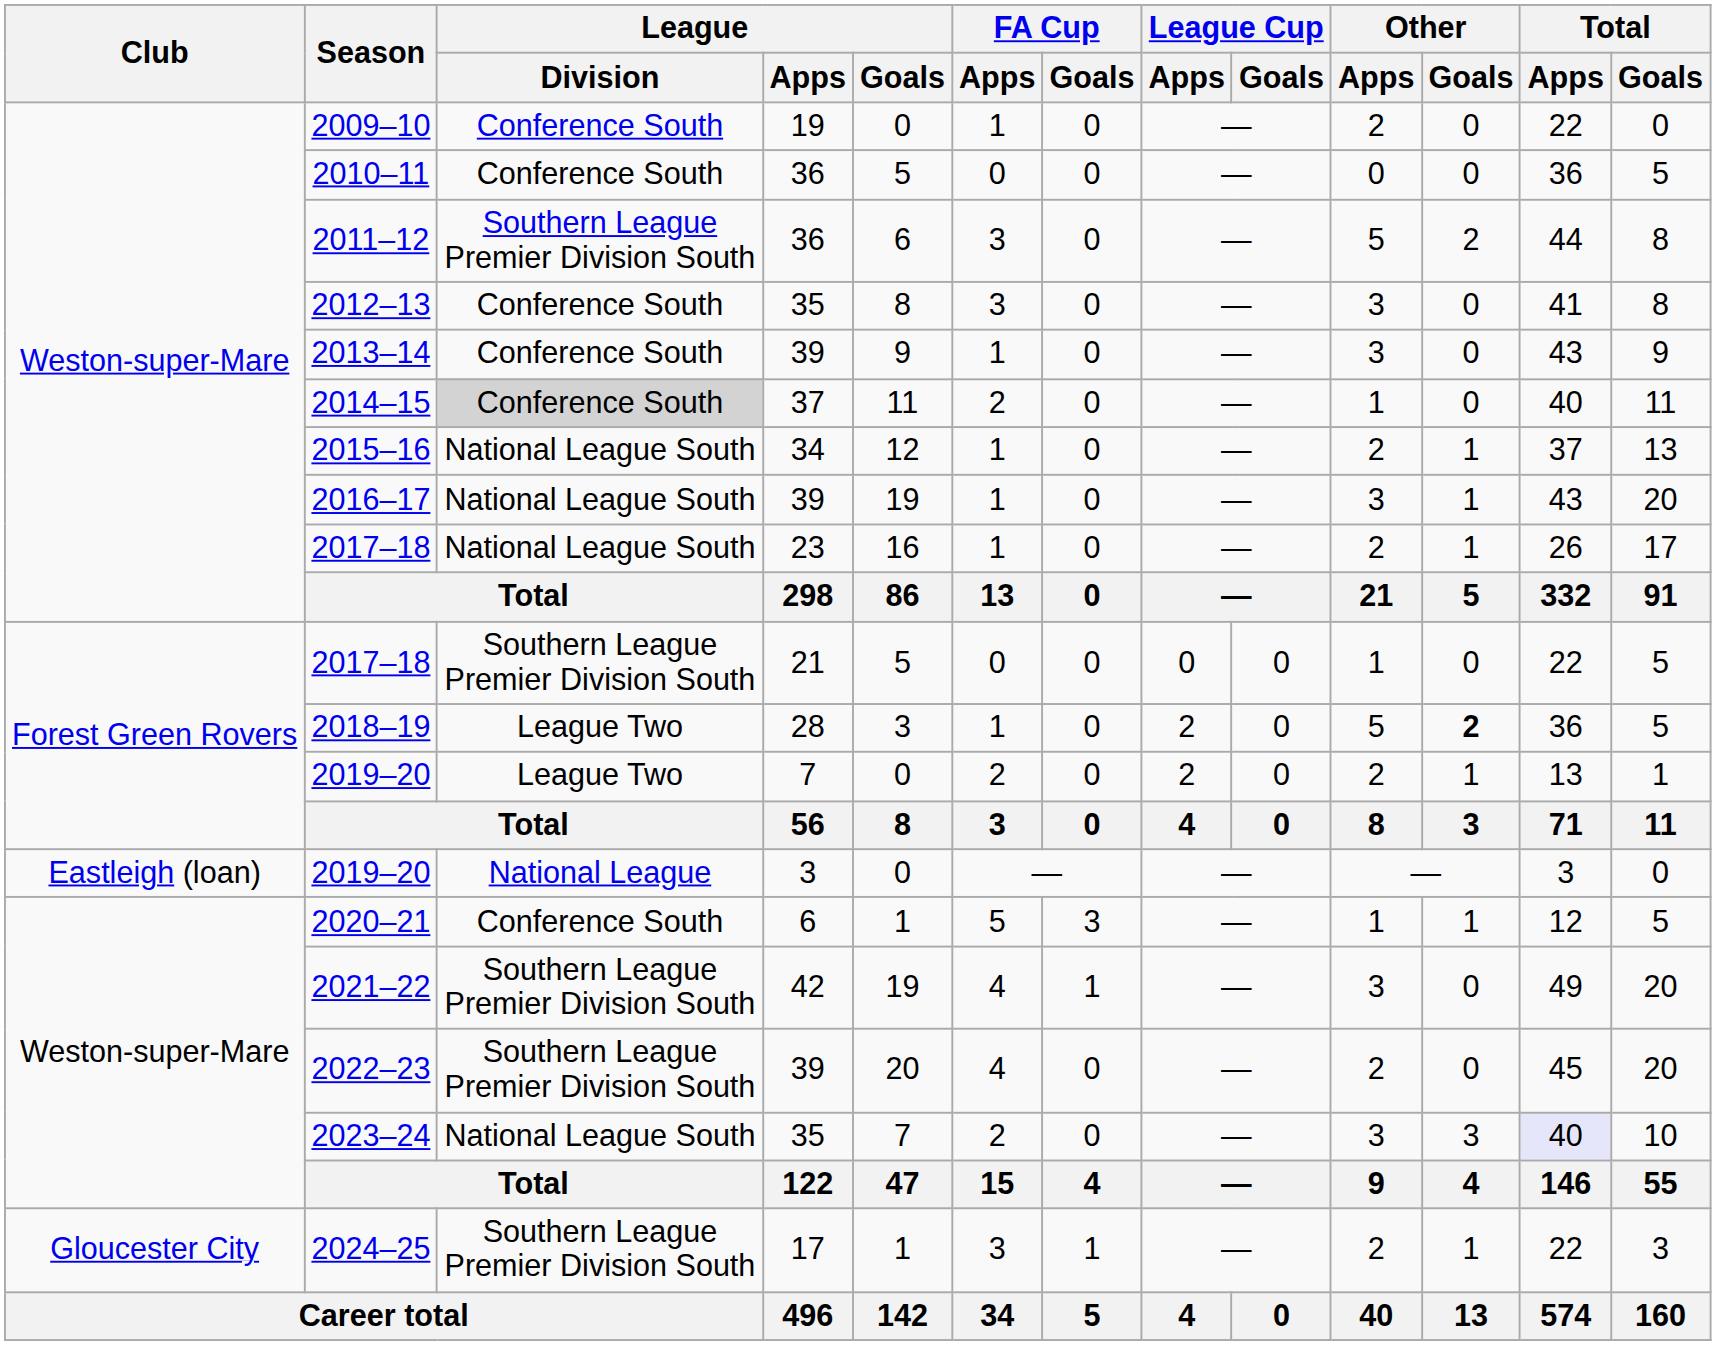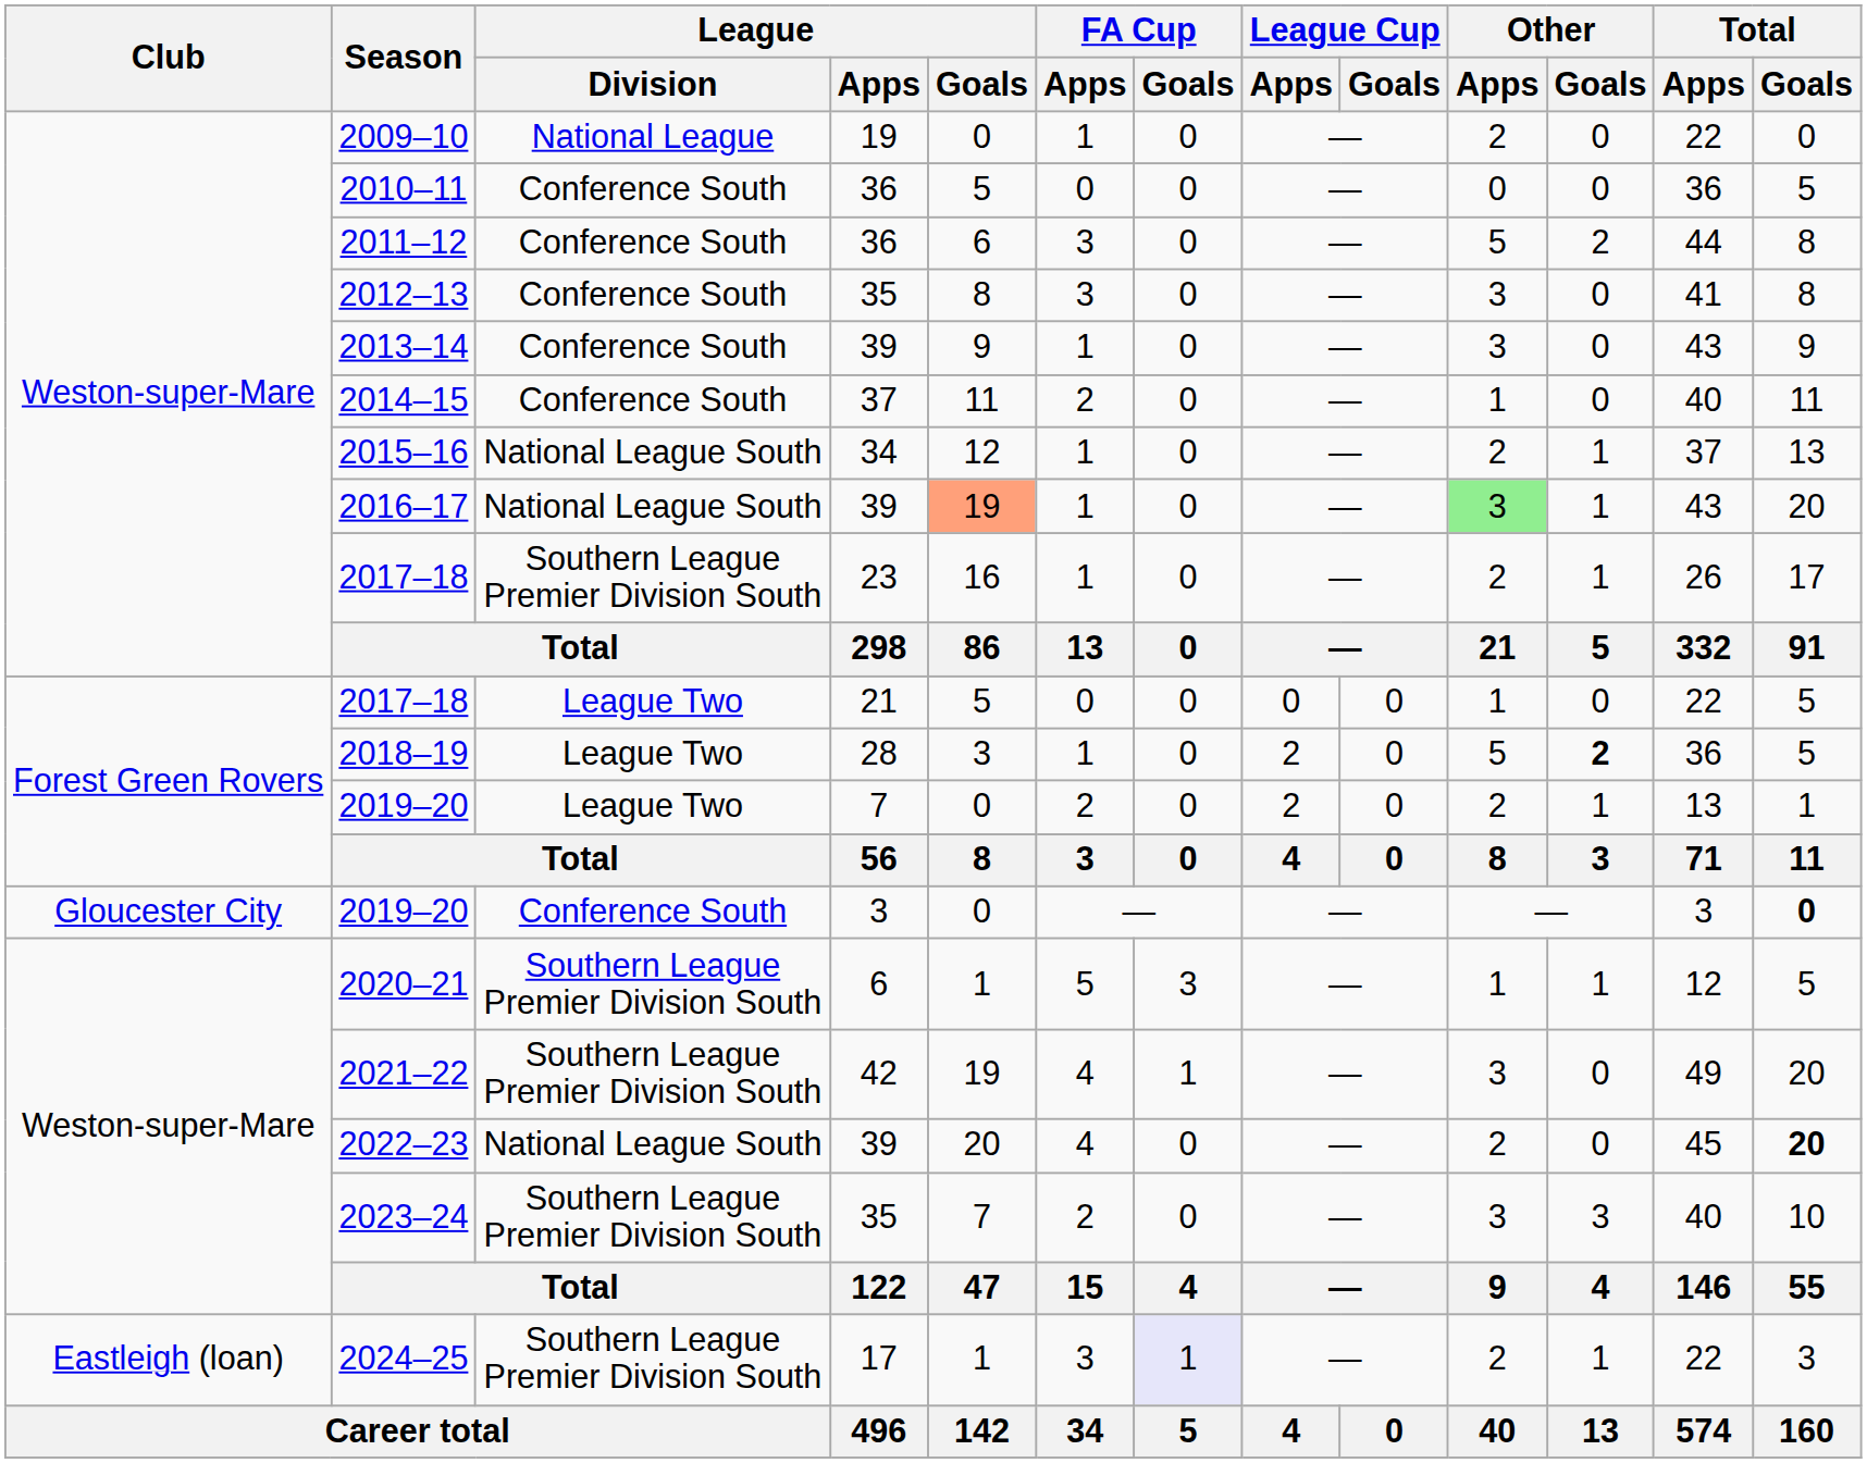2009–10 | League / Division: Conference South -> National League
2011–12 | League / Division: Southern League Premier Division South -> Conference South
2014–15 | League / Division: lightgrey background -> no background
2016–17 | League / Goals: no background -> lightsalmon background
2016–17 | Other / Apps: no background -> lightgreen background
2017–18 / 23 | League / Division: National League South -> Southern League Premier Division South
2017–18 / 21 | League / Division: Southern League Premier Division South -> League Two
2019–20 / 3 | Club: Eastleigh (loan) -> Gloucester City
2019–20 / 3 | League / Division: National League -> Conference South
2019–20 / 3 | Total / Goals: normal -> bold
2020–21 | League / Division: Conference South -> Southern League Premier Division South
2022–23 | League / Division: Southern League Premier Division South -> National League South
2022–23 | Total / Goals: normal -> bold
2023–24 | League / Division: National League South -> Southern League Premier Division South
2023–24 | Total / Apps: lavender background -> no background
2024–25 | Club: Gloucester City -> Eastleigh (loan)
2024–25 | FA Cup / Goals: no background -> lavender background
